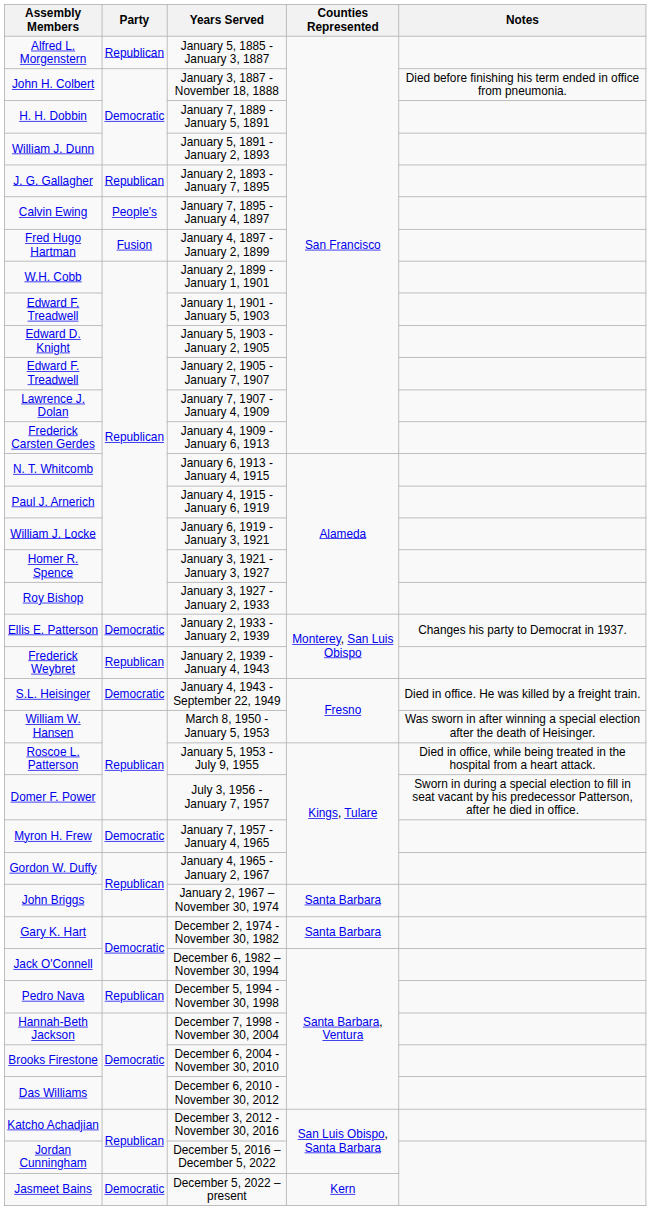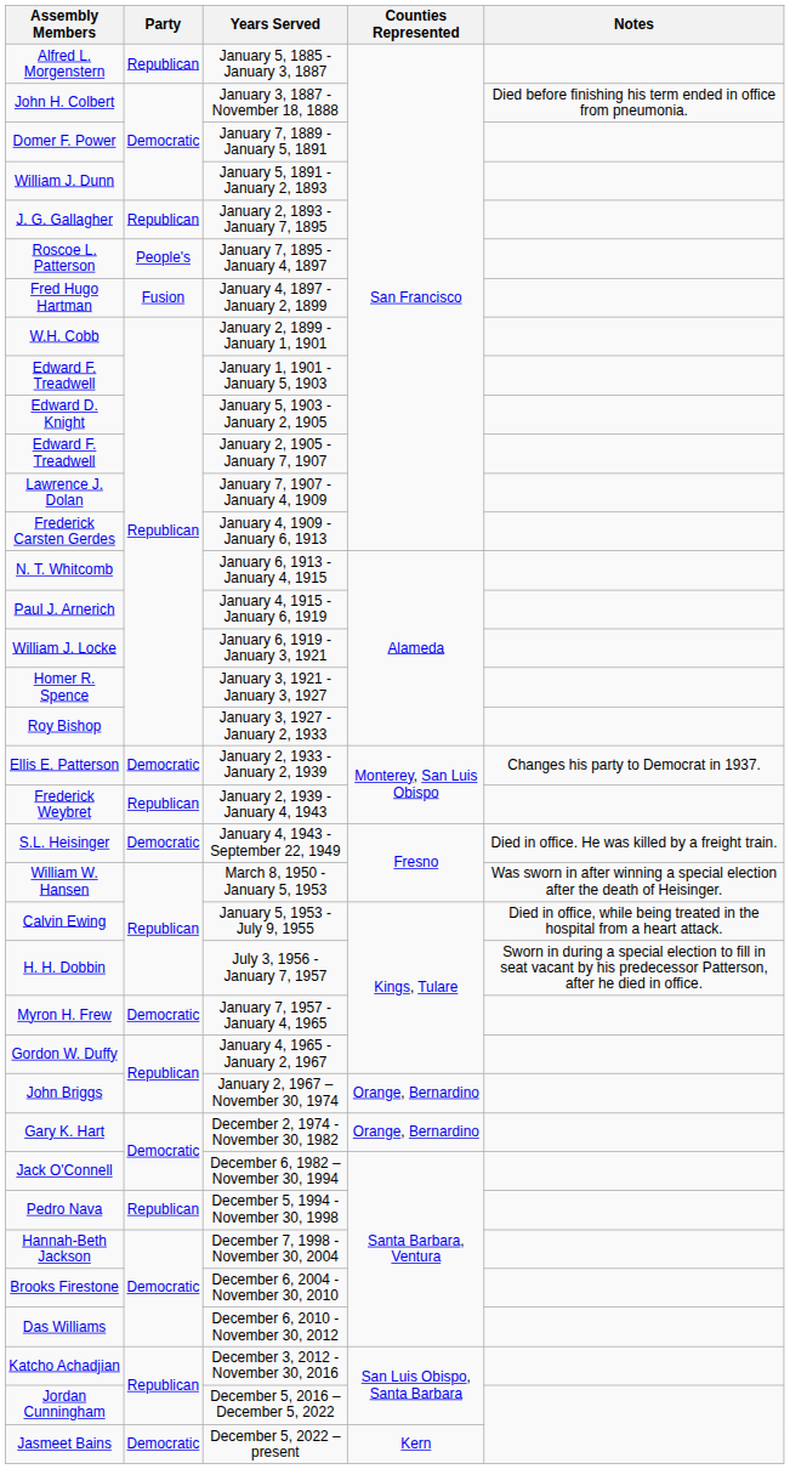January 7, 1889 - January 5, 1891 | Assembly Members: H. H. Dobbin -> Domer F. Power
January 7, 1895 - January 4, 1897 | Assembly Members: Calvin Ewing -> Roscoe L. Patterson
January 5, 1953 - July 9, 1955 | Assembly Members: Roscoe L. Patterson -> Calvin Ewing
July 3, 1956 - January 7, 1957 | Assembly Members: Domer F. Power -> H. H. Dobbin
January 2, 1967 – November 30, 1974 | Counties Represented: Santa Barbara -> Orange, Bernardino
December 2, 1974 - November 30, 1982 | Counties Represented: Santa Barbara -> Orange, Bernardino
